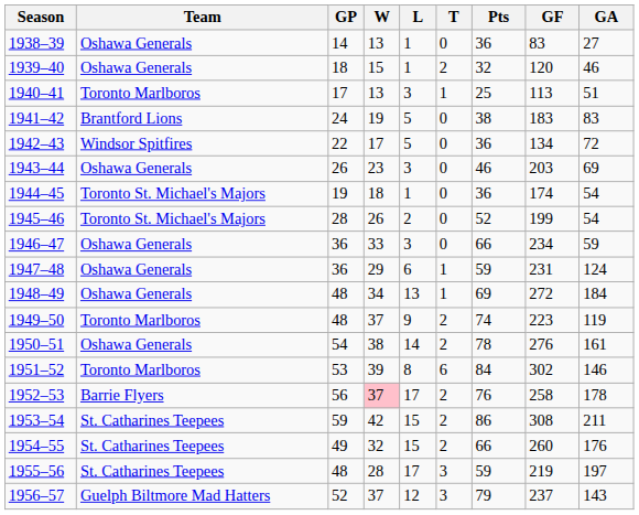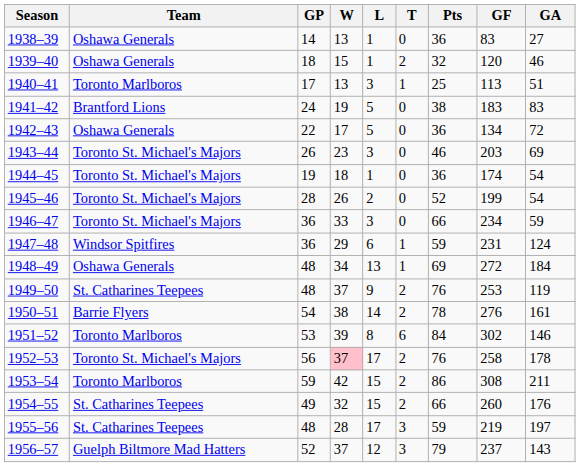1942–43 | Team: Windsor Spitfires -> Oshawa Generals
1943–44 | Team: Oshawa Generals -> Toronto St. Michael's Majors
1946–47 | Team: Oshawa Generals -> Toronto St. Michael's Majors
1947–48 | Team: Oshawa Generals -> Windsor Spitfires
1949–50 | Team: Toronto Marlboros -> St. Catharines Teepees
1949–50 | Pts: 74 -> 76
1949–50 | GF: 223 -> 253
1950–51 | Team: Oshawa Generals -> Barrie Flyers
1952–53 | Team: Barrie Flyers -> Toronto St. Michael's Majors
1953–54 | Team: St. Catharines Teepees -> Toronto Marlboros
